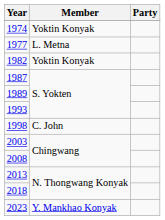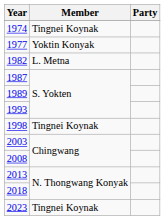1974 | Member: Yoktin Konyak -> Tingnei Koynak
1977 | Member: L. Metna -> Yoktin Konyak
1982 | Member: Yoktin Konyak -> L. Metna
1998 | Member: C. John -> Tingnei Koynak
2023 | Member: Y. Mankhao Konyak -> Tingnei Koynak
